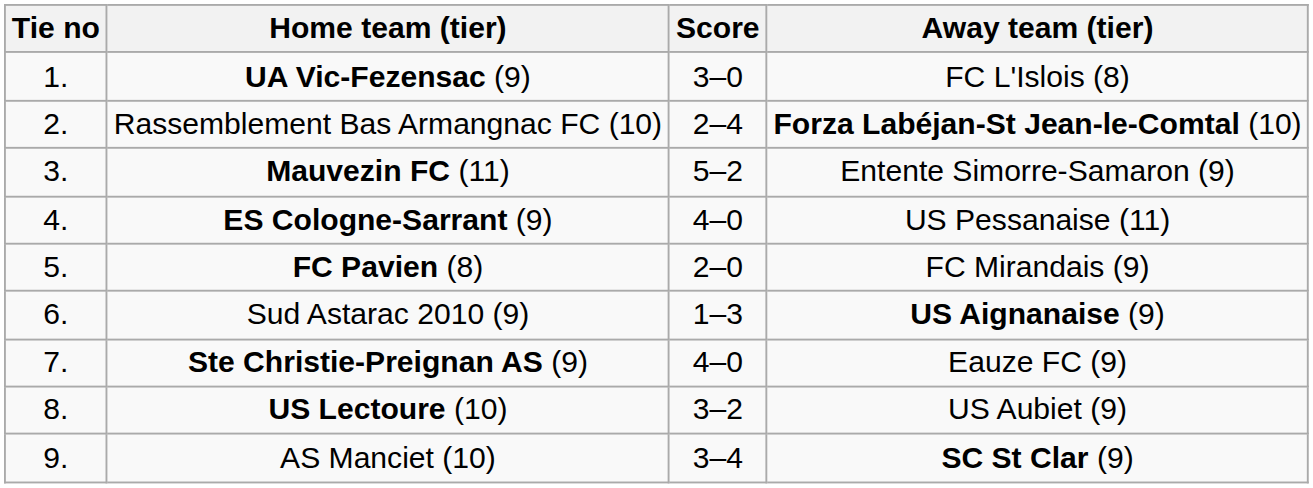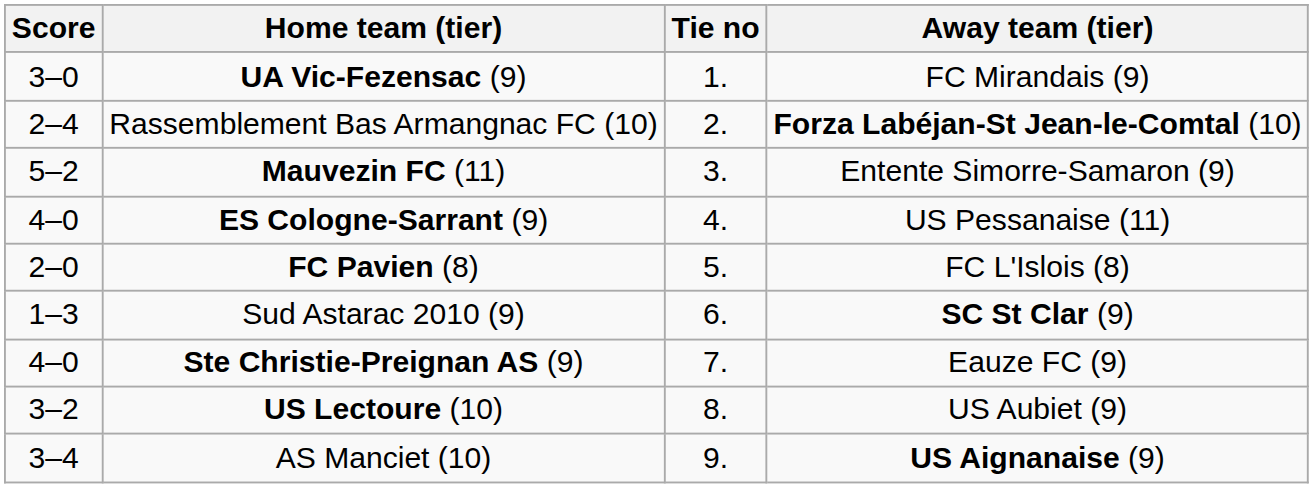columns swapped: Tie no <-> Score
UA Vic-Fezensac (9) | Away team (tier): FC L'Islois (8) -> FC Mirandais (9)
FC Pavien (8) | Away team (tier): FC Mirandais (9) -> FC L'Islois (8)
Sud Astarac 2010 (9) | Away team (tier): US Aignanaise (9) -> SC St Clar (9)
AS Manciet (10) | Away team (tier): SC St Clar (9) -> US Aignanaise (9)
